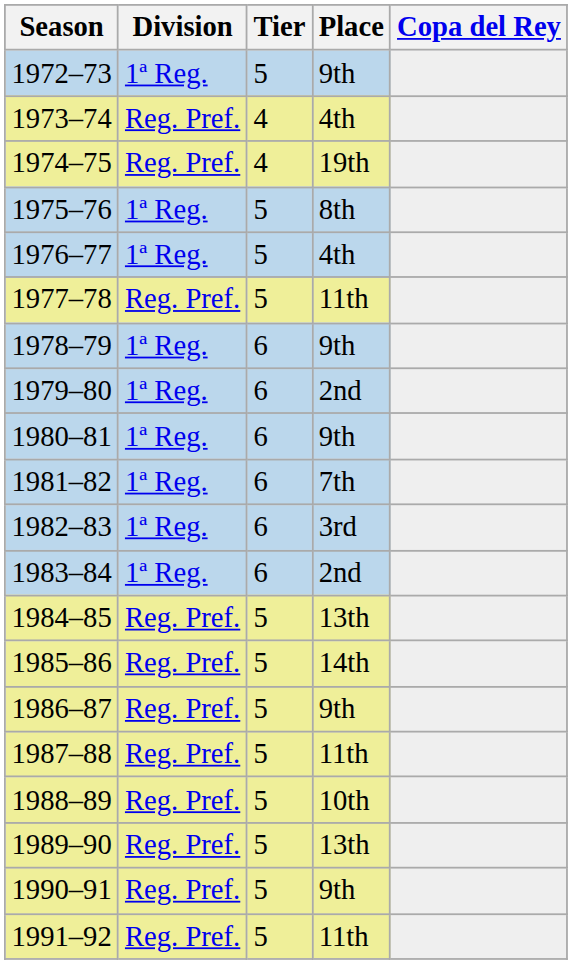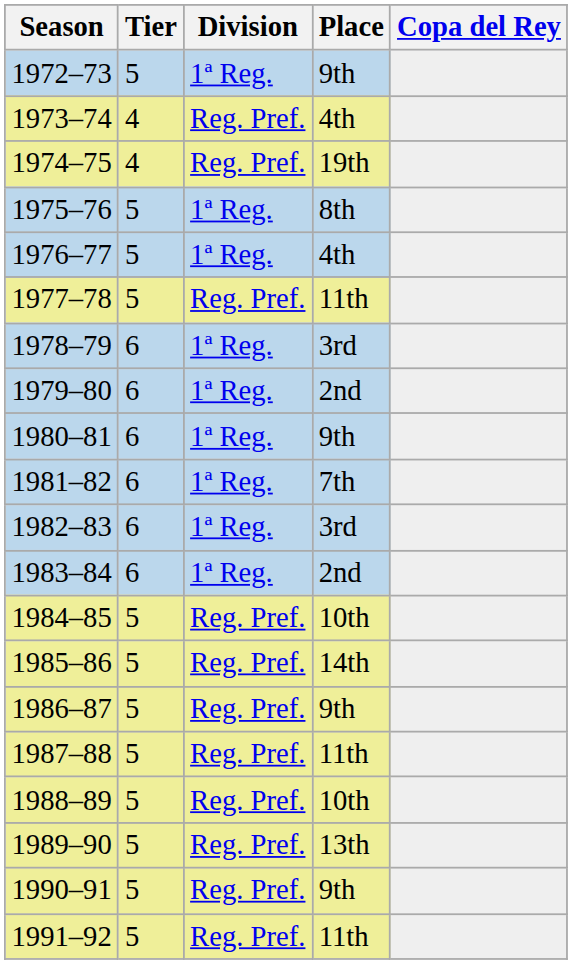columns swapped: Tier <-> Division
1978–79 | Place: 9th -> 3rd
1984–85 | Place: 13th -> 10th
